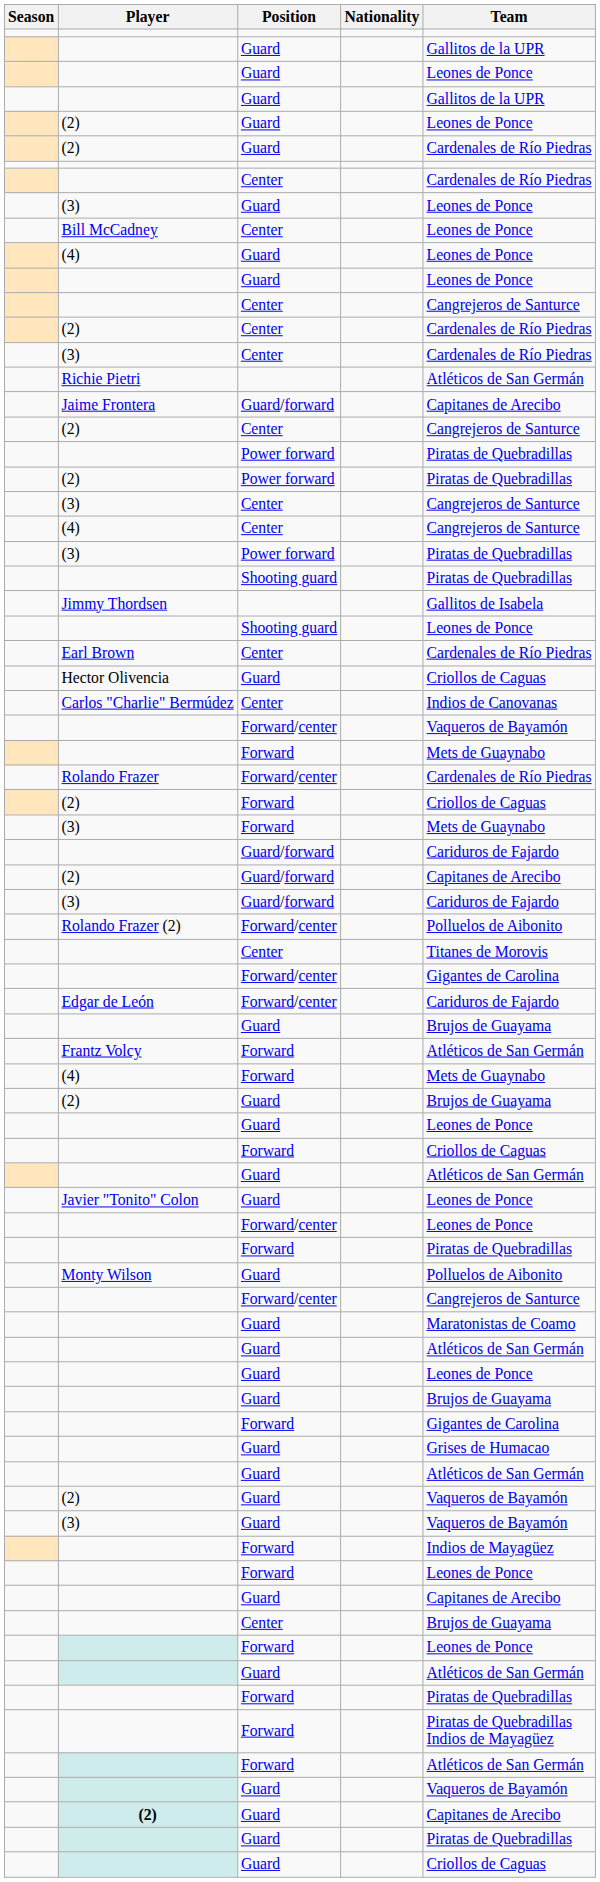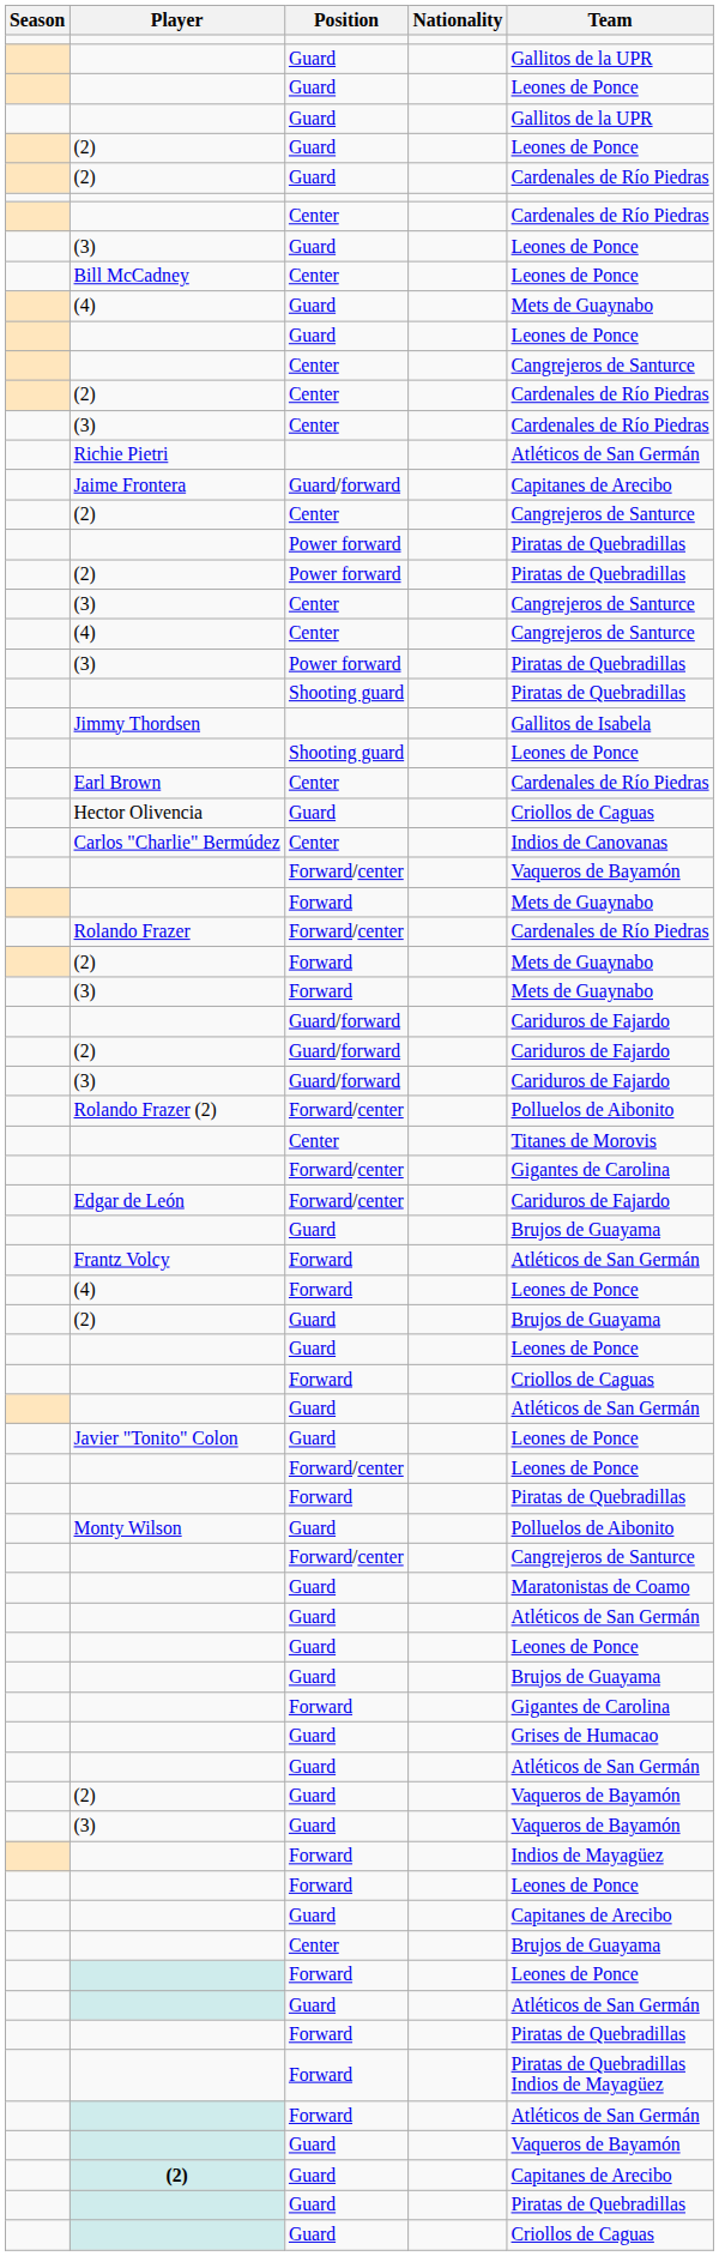(4) / Guard | Team: Leones de Ponce -> Mets de Guaynabo
(2) / Forward | Team: Criollos de Caguas -> Mets de Guaynabo
(2) / Guard/forward | Team: Capitanes de Arecibo -> Cariduros de Fajardo
(4) / Forward | Team: Mets de Guaynabo -> Leones de Ponce
